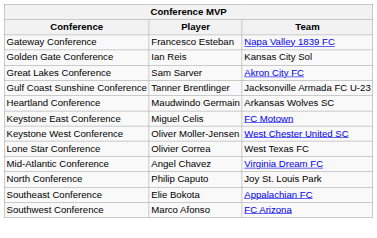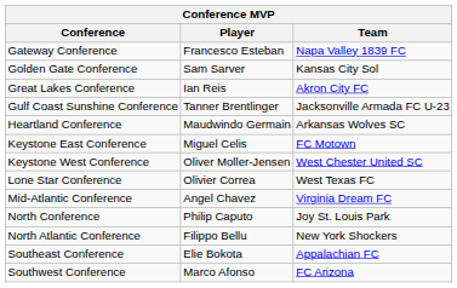Golden Gate Conference | Player: Ian Reis -> Sam Sarver
Great Lakes Conference | Player: Sam Sarver -> Ian Reis
+ row: North Atlantic Conference | Filippo Bellu | New York Shockers
